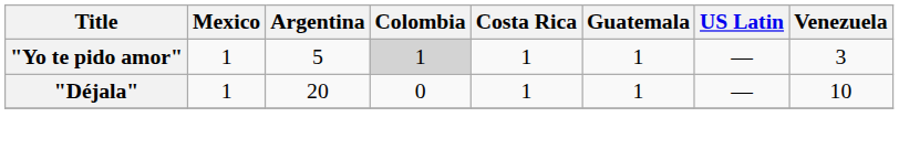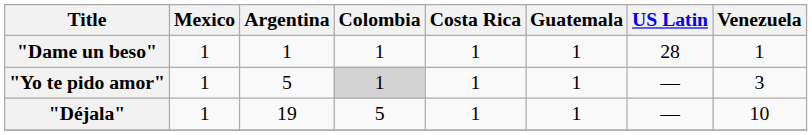+ row: "Dame un beso" | 1 | 1 | 1 | 1 | 1 | 28 | 1
"Déjala" | Argentina: 20 -> 19
"Déjala" | Colombia: 0 -> 5
